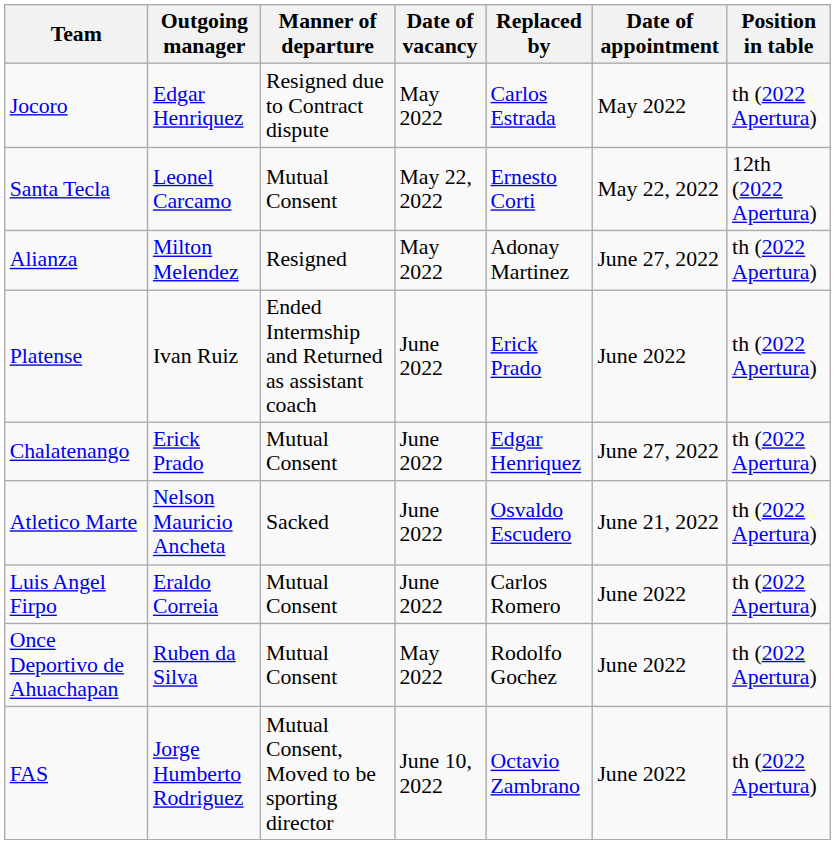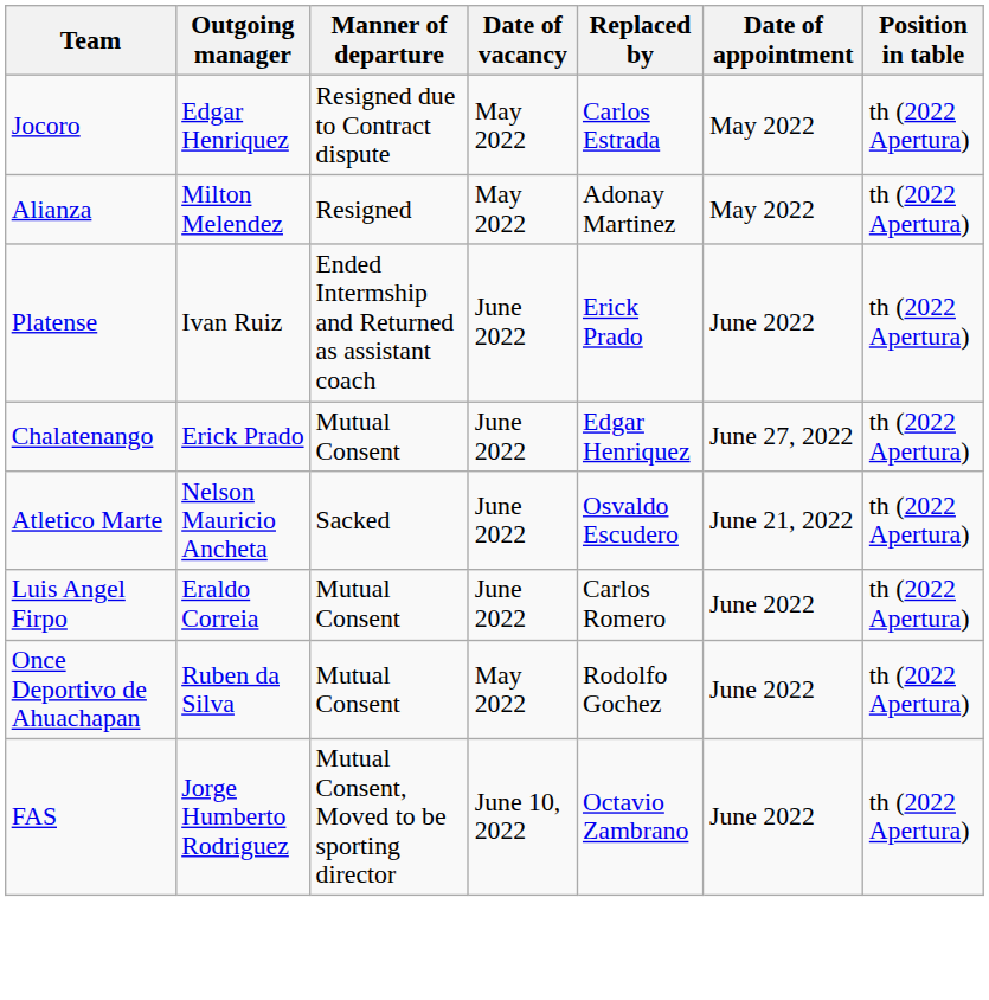- row: Santa Tecla | Leonel Carcamo | Mutual Consent | May 22, 2022 | Ernesto Corti | May 22, 2022 | 12th (2022 Apertura)
Alianza | Date of appointment: June 27, 2022 -> May 2022
